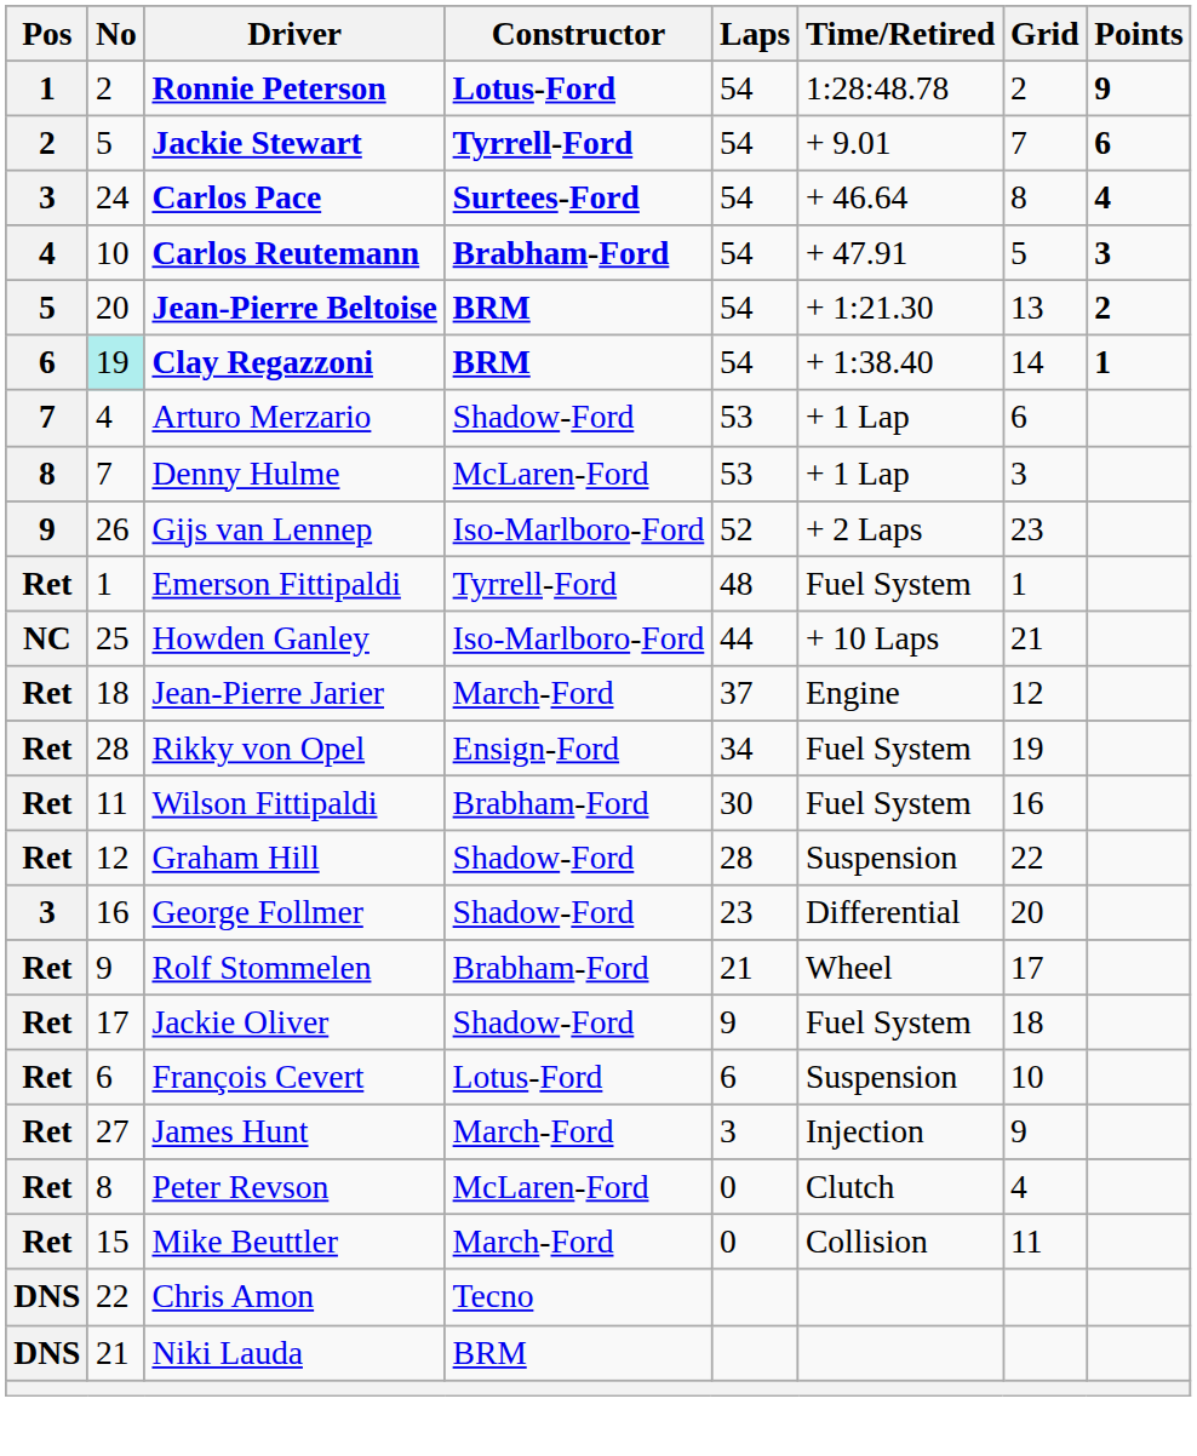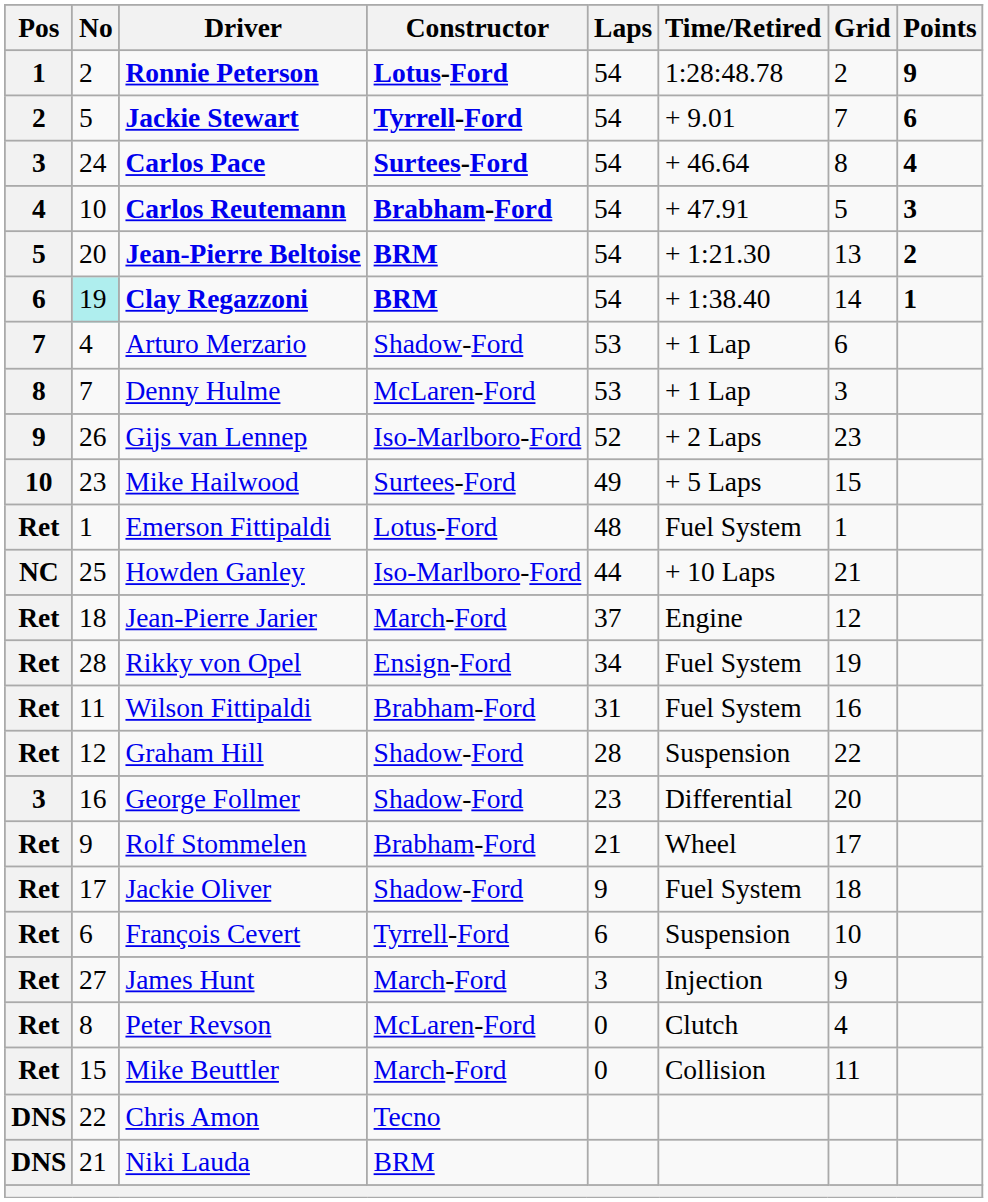+ row: 10 | 23 | Mike Hailwood | Surtees-Ford | 49 | + 5 Laps | 15
Emerson Fittipaldi | Constructor: Tyrrell-Ford -> Lotus-Ford
Wilson Fittipaldi | Laps: 30 -> 31
François Cevert | Constructor: Lotus-Ford -> Tyrrell-Ford
